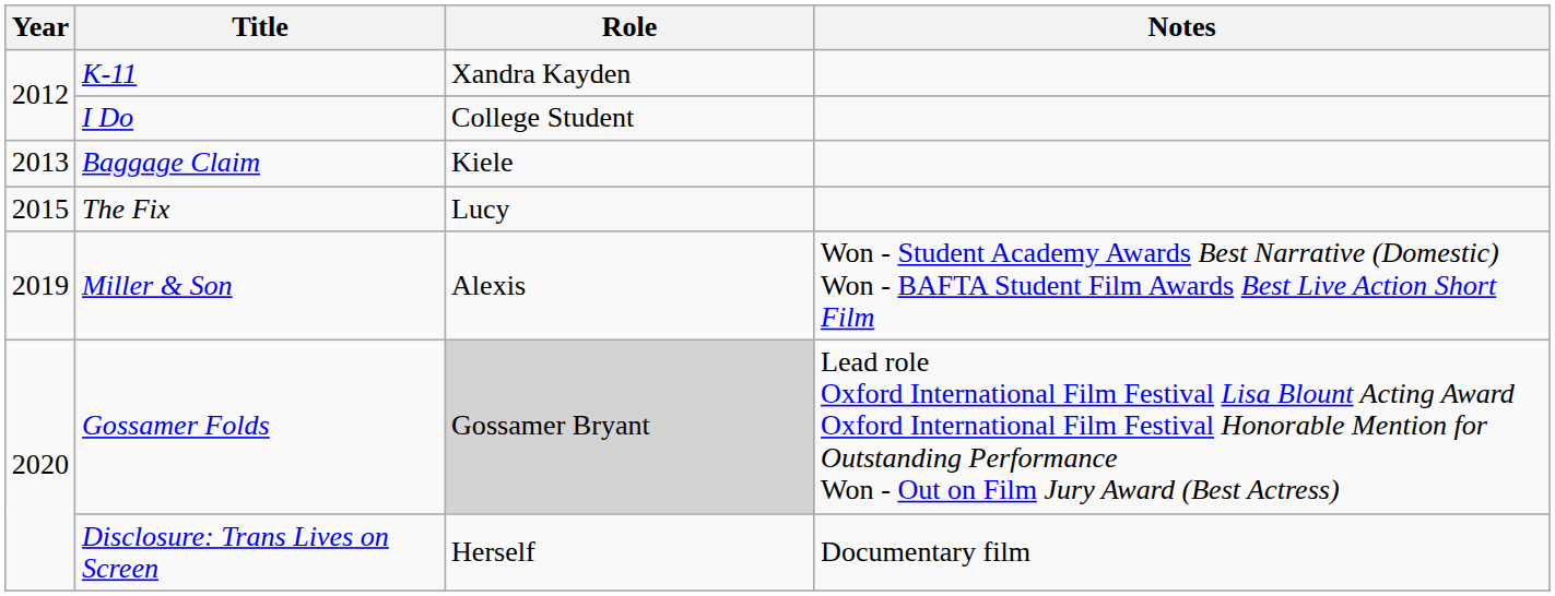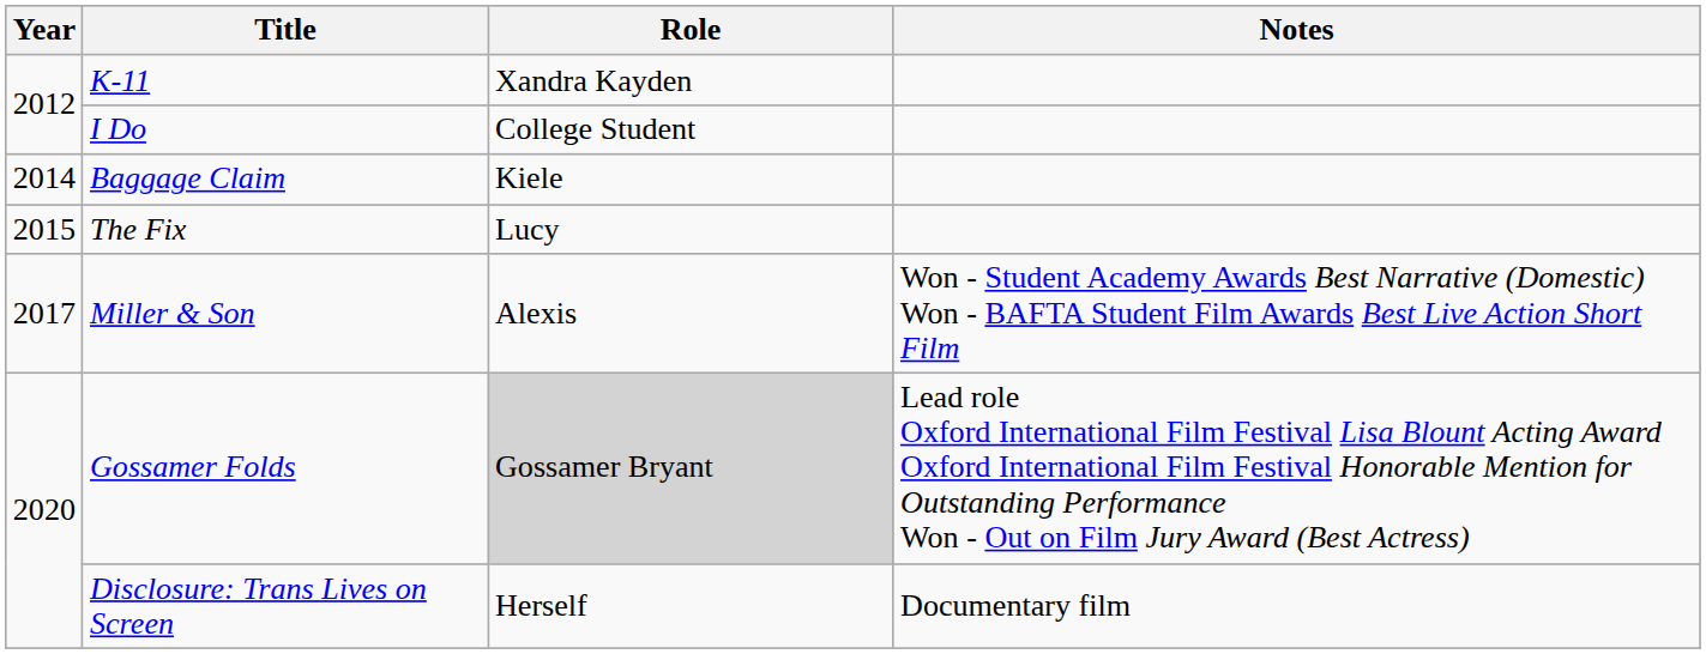Baggage Claim | Year: 2013 -> 2014
Miller & Son | Year: 2019 -> 2017
